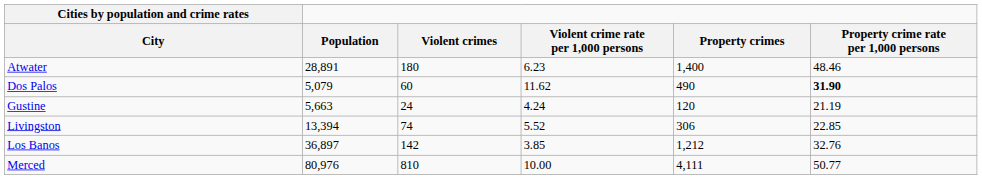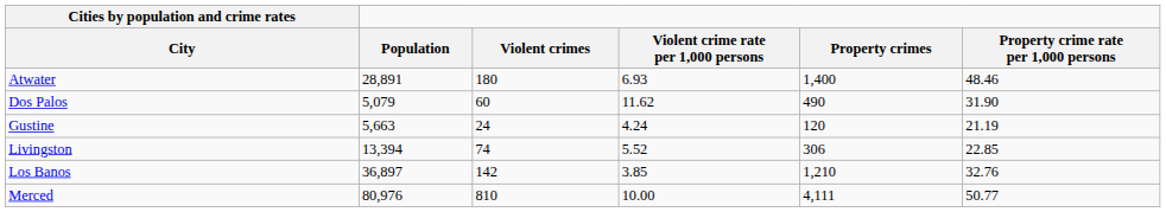Atwater | Violent crime rate per 1,000 persons: 6.23 -> 6.93
Dos Palos | Property crime rate per 1,000 persons: bold -> normal
Los Banos | Property crimes: 1,212 -> 1,210
